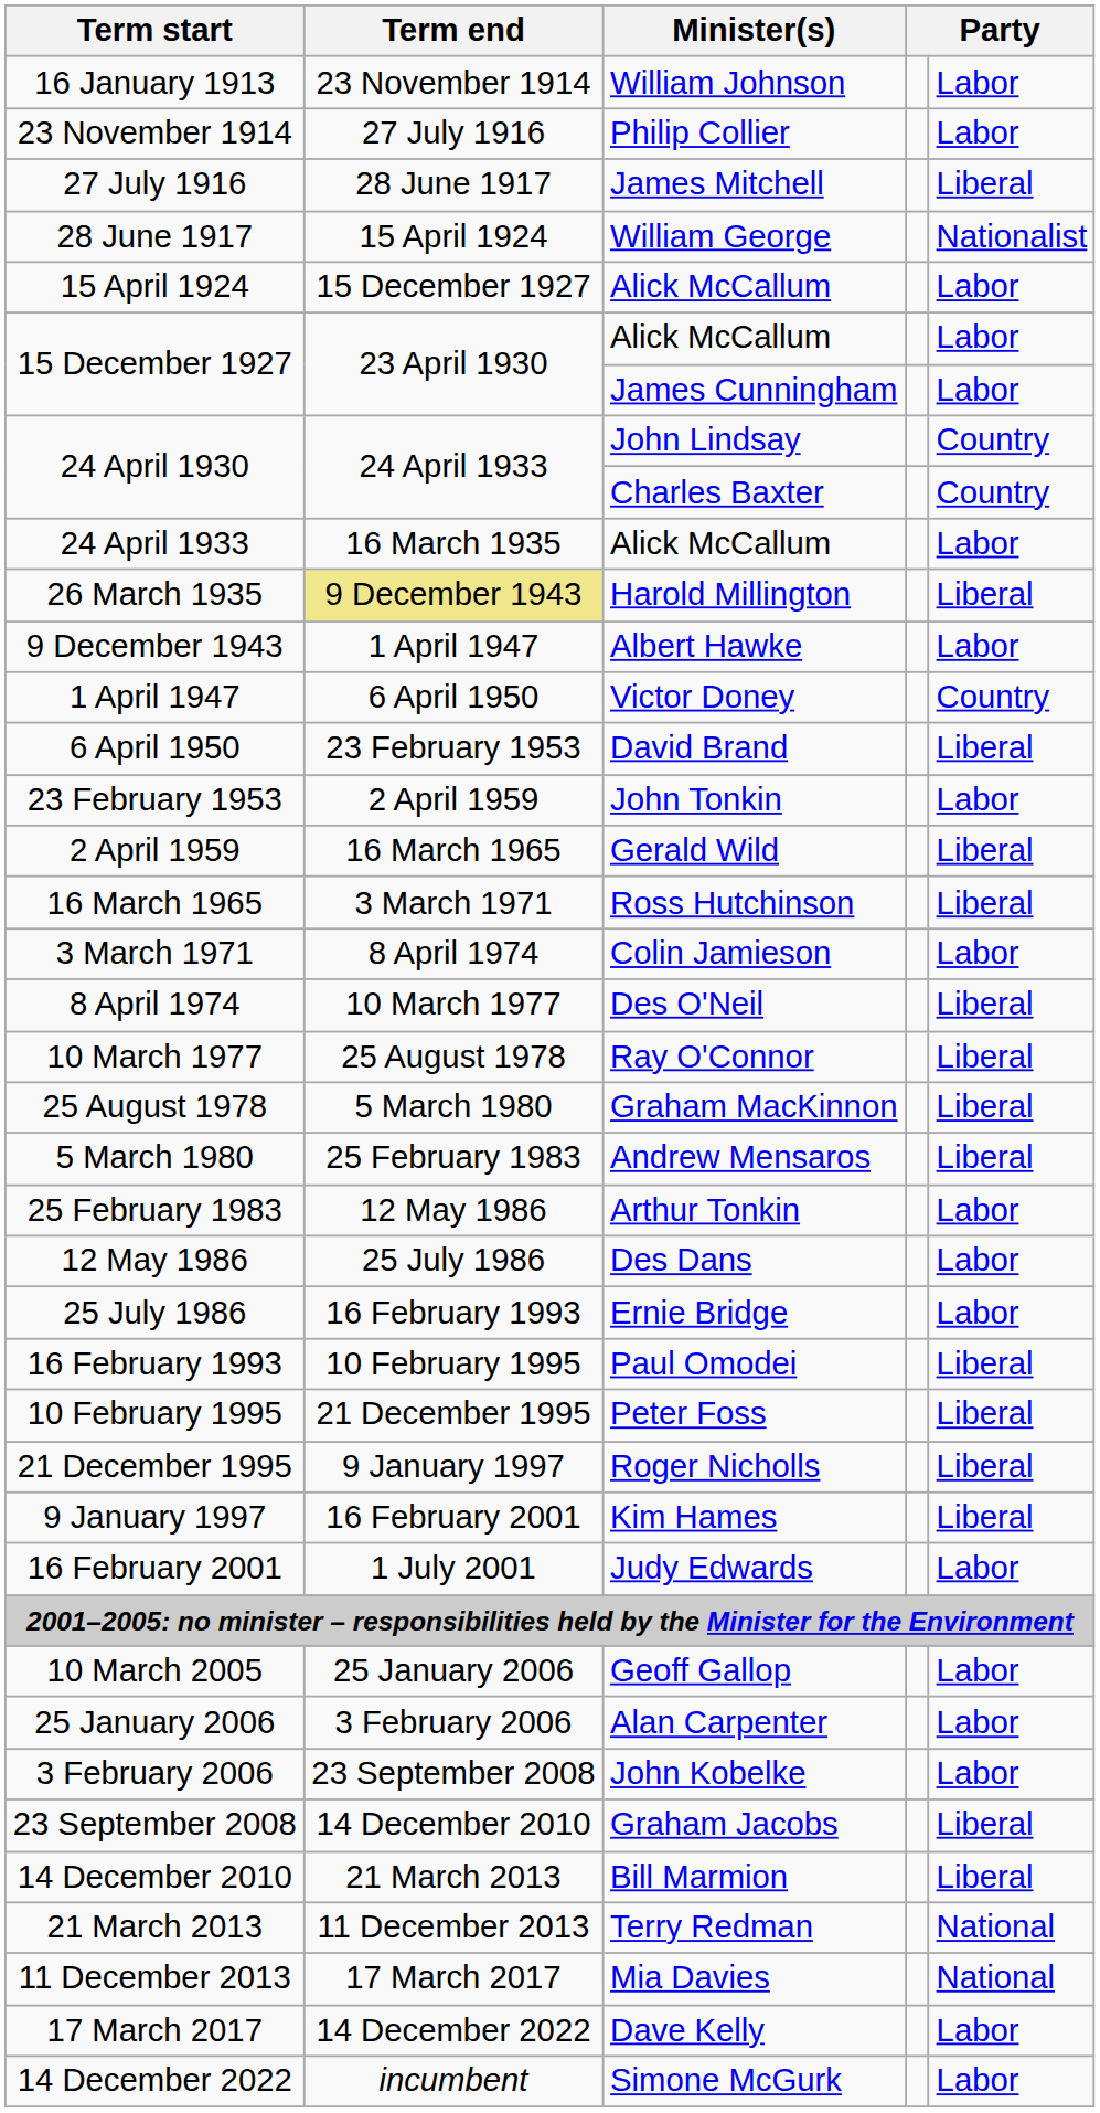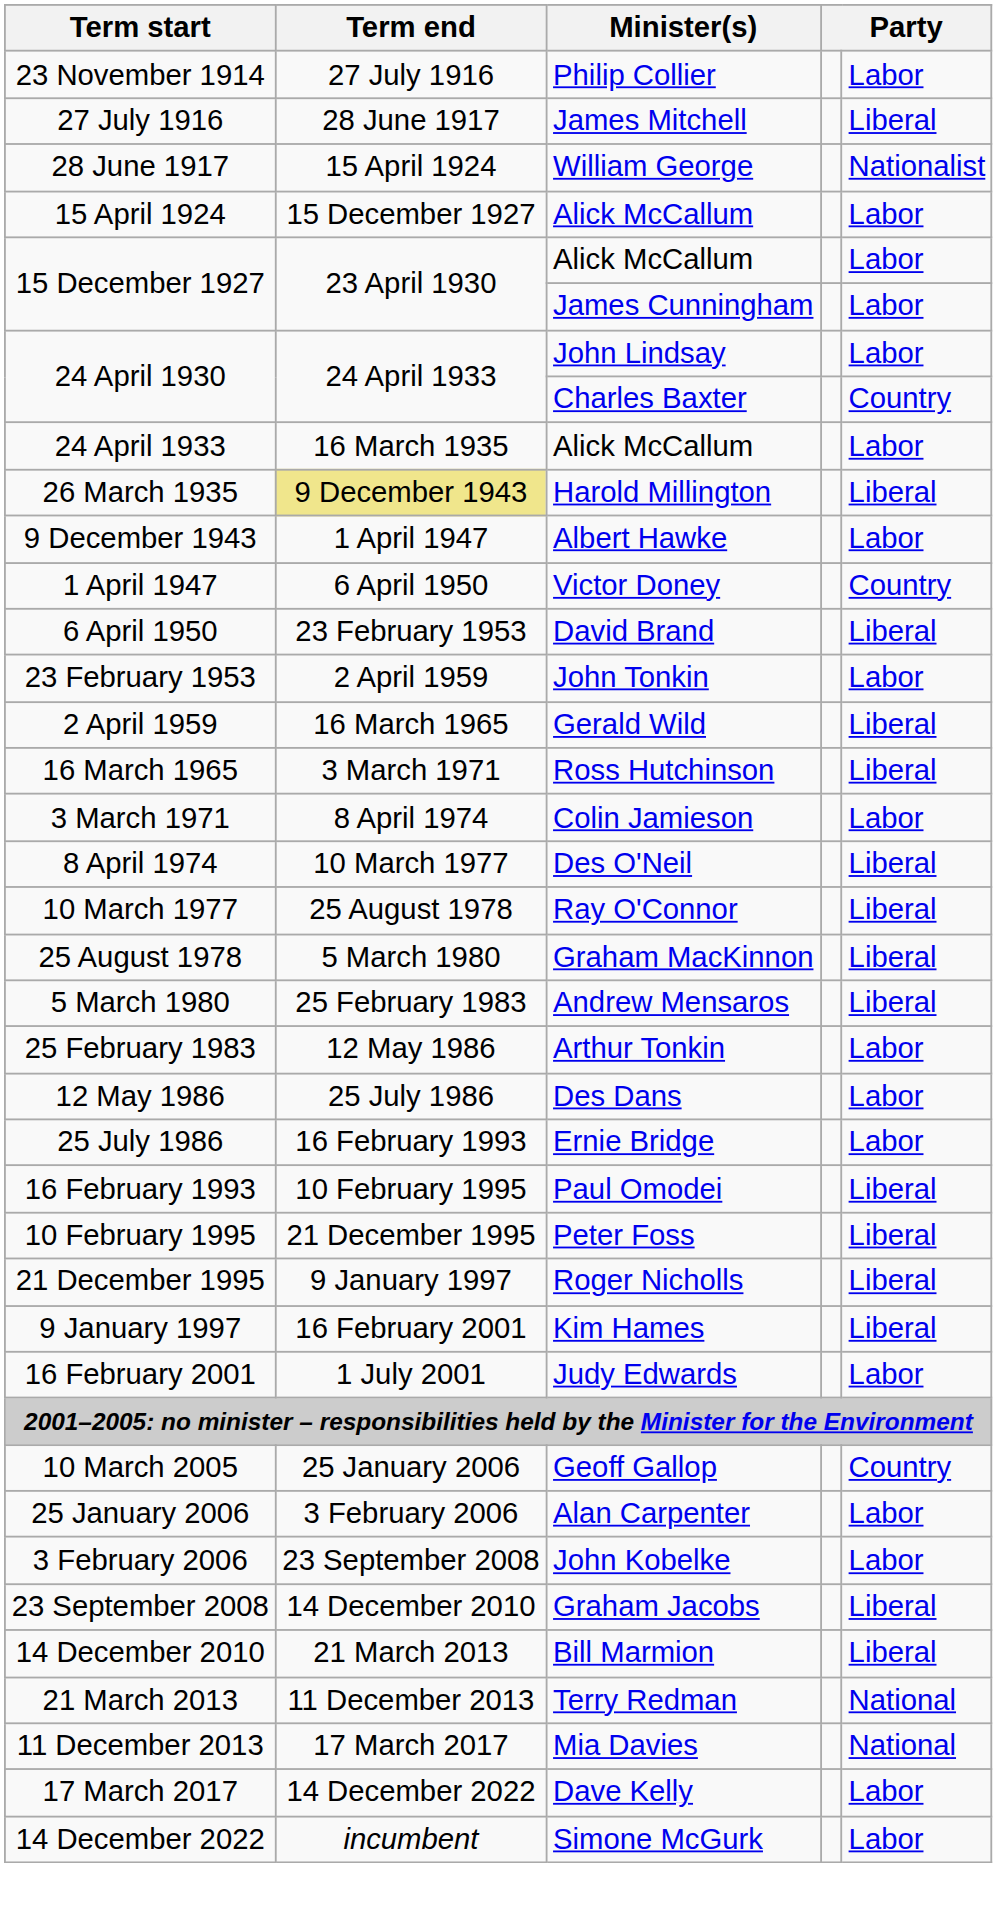- row: 16 January 1913 | 23 November 1914 | William Johnson | Labor
24 April 1930 / John Lindsay | column 5: Country -> Labor
10 March 2005 | column 5: Labor -> Country
